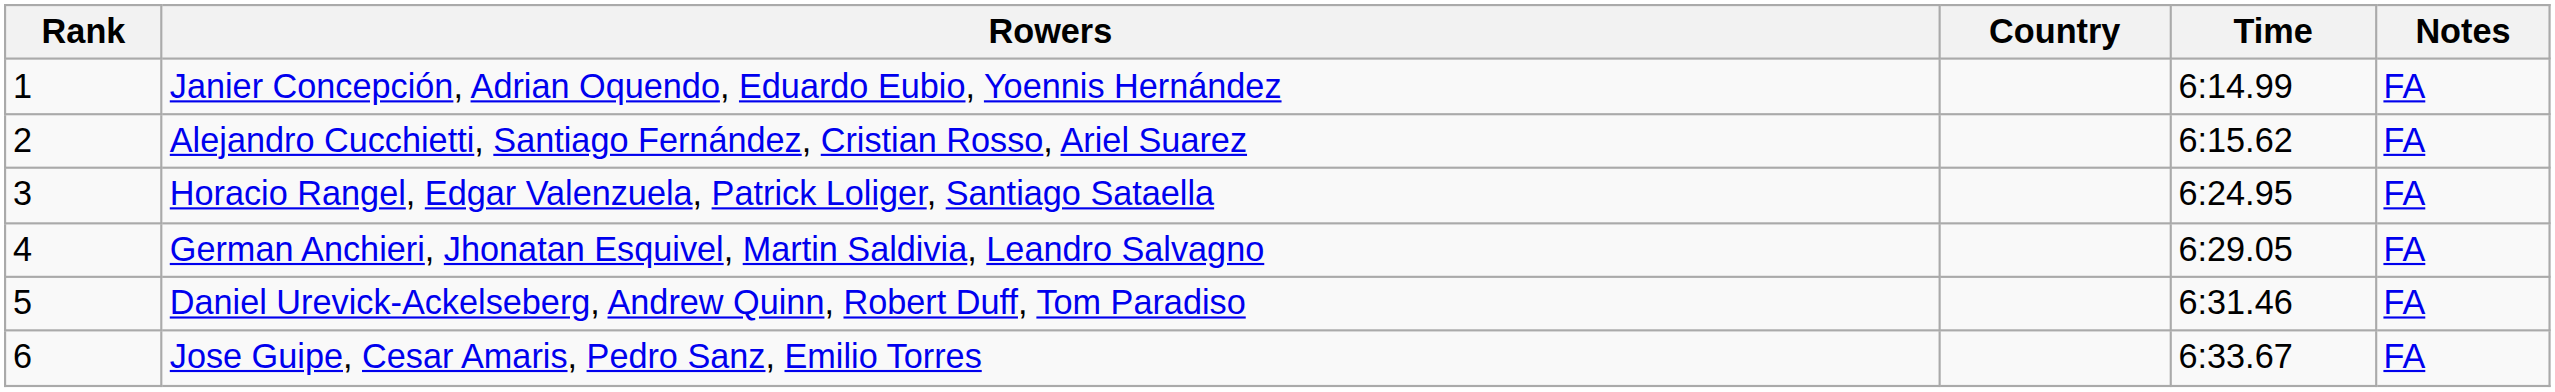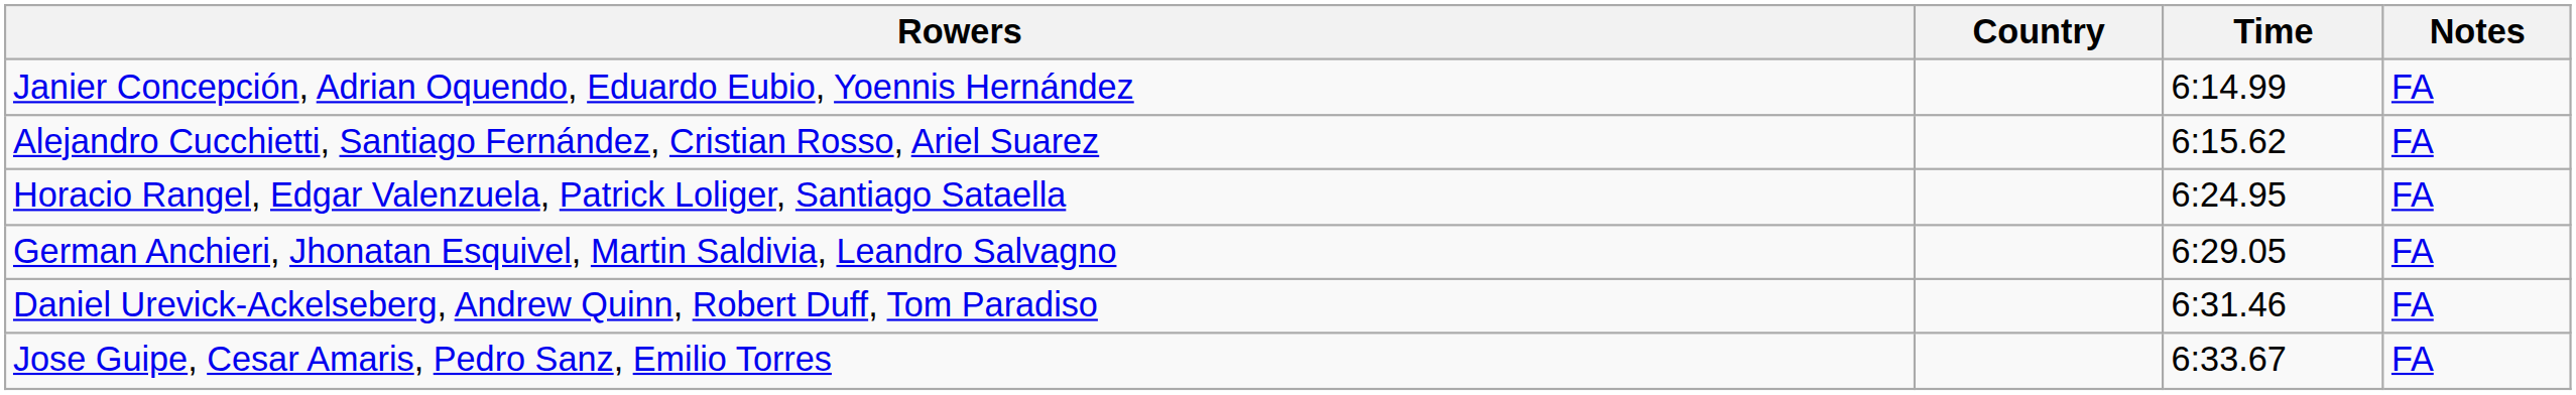- column: Rank | 1 | 2 | 3 | 4 | 5 | 6
